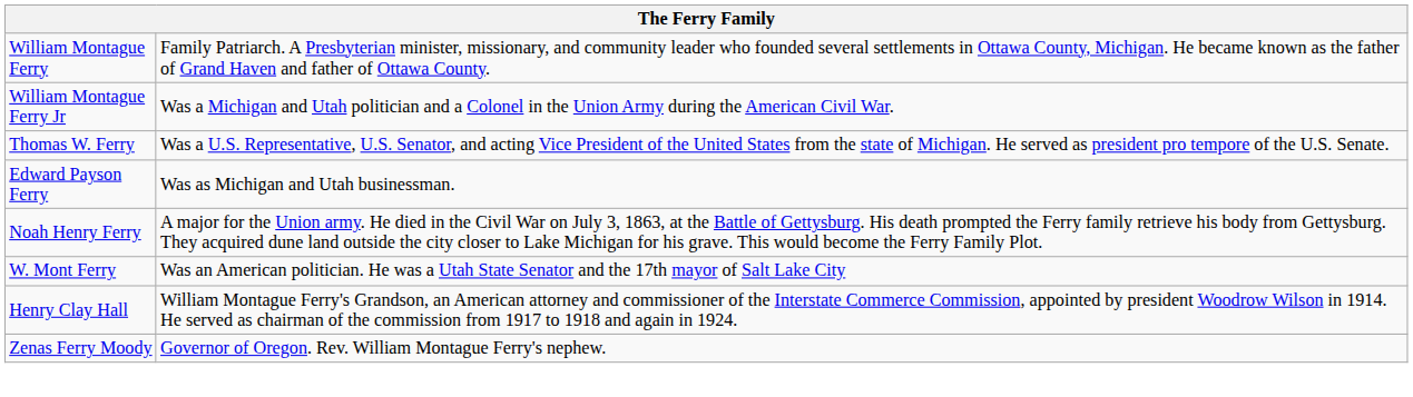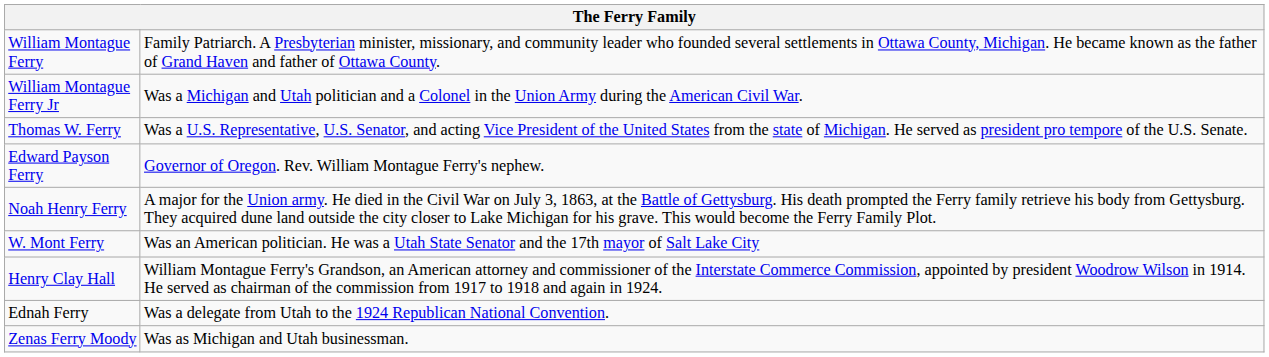Edward Payson Ferry | column 2: Was as Michigan and Utah businessman. -> Governor of Oregon. Rev. William Montague Ferry's nephew.
+ row: Ednah Ferry | Was a delegate from Utah to the 1924 Republican National Convention.
Zenas Ferry Moody | column 2: Governor of Oregon. Rev. William Montague Ferry's nephew. -> Was as Michigan and Utah businessman.
